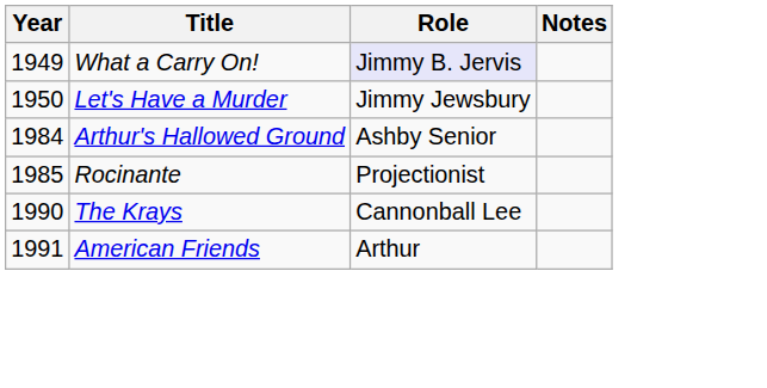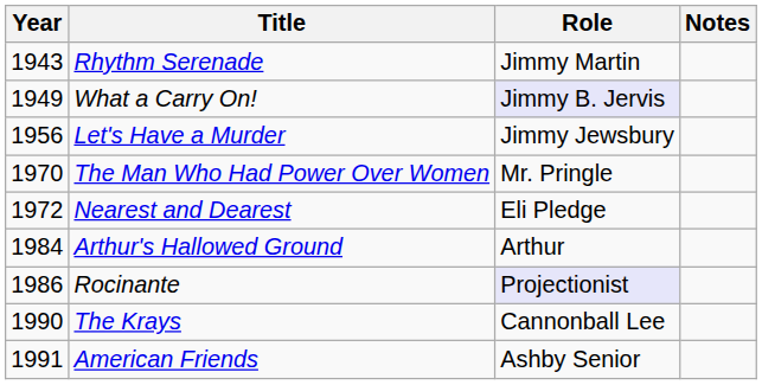+ row: 1943 | Rhythm Serenade | Jimmy Martin
Let's Have a Murder | Year: 1950 -> 1956
+ row: 1970 | The Man Who Had Power Over Women | Mr. Pringle
+ row: 1972 | Nearest and Dearest | Eli Pledge
Arthur's Hallowed Ground | Role: Ashby Senior -> Arthur
Rocinante | Year: 1985 -> 1986
Rocinante | Role: no background -> lavender background
American Friends | Role: Arthur -> Ashby Senior
